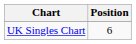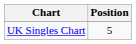UK Singles Chart | Position: 6 -> 5
